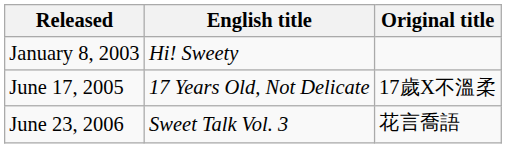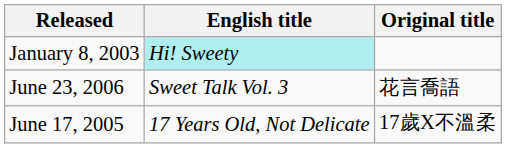January 8, 2003 | English title: no background -> paleturquoise background
rows swapped: June 17, 2005 <-> June 23, 2006
